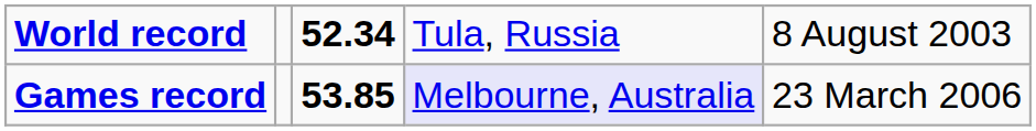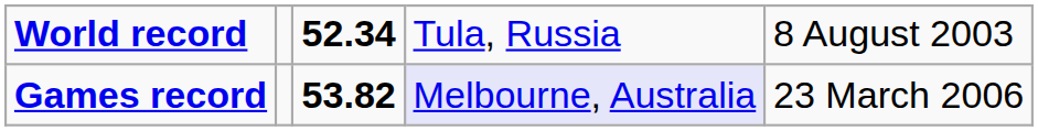Games record | column 3: 53.85 -> 53.82
